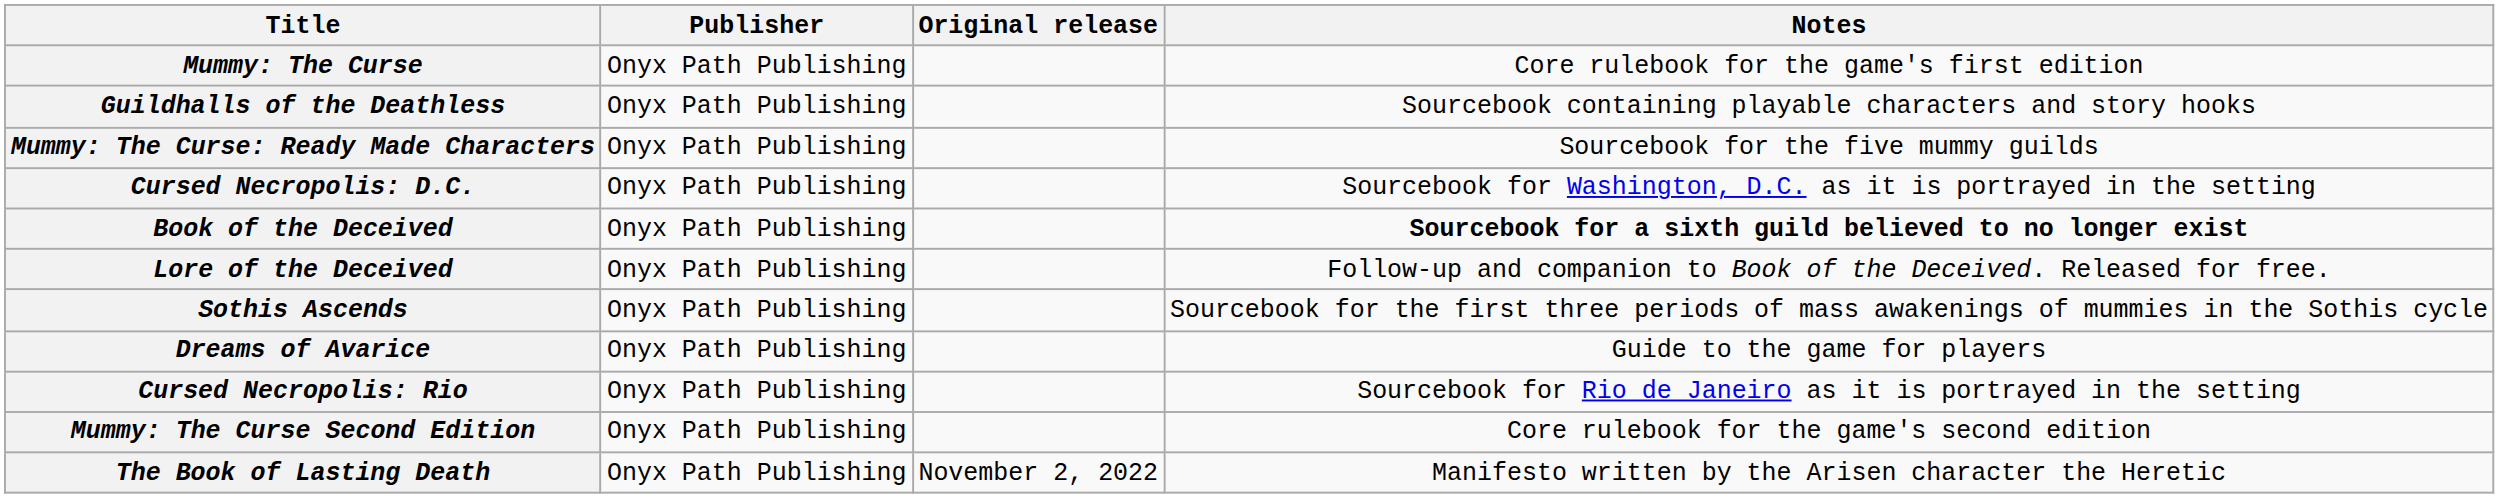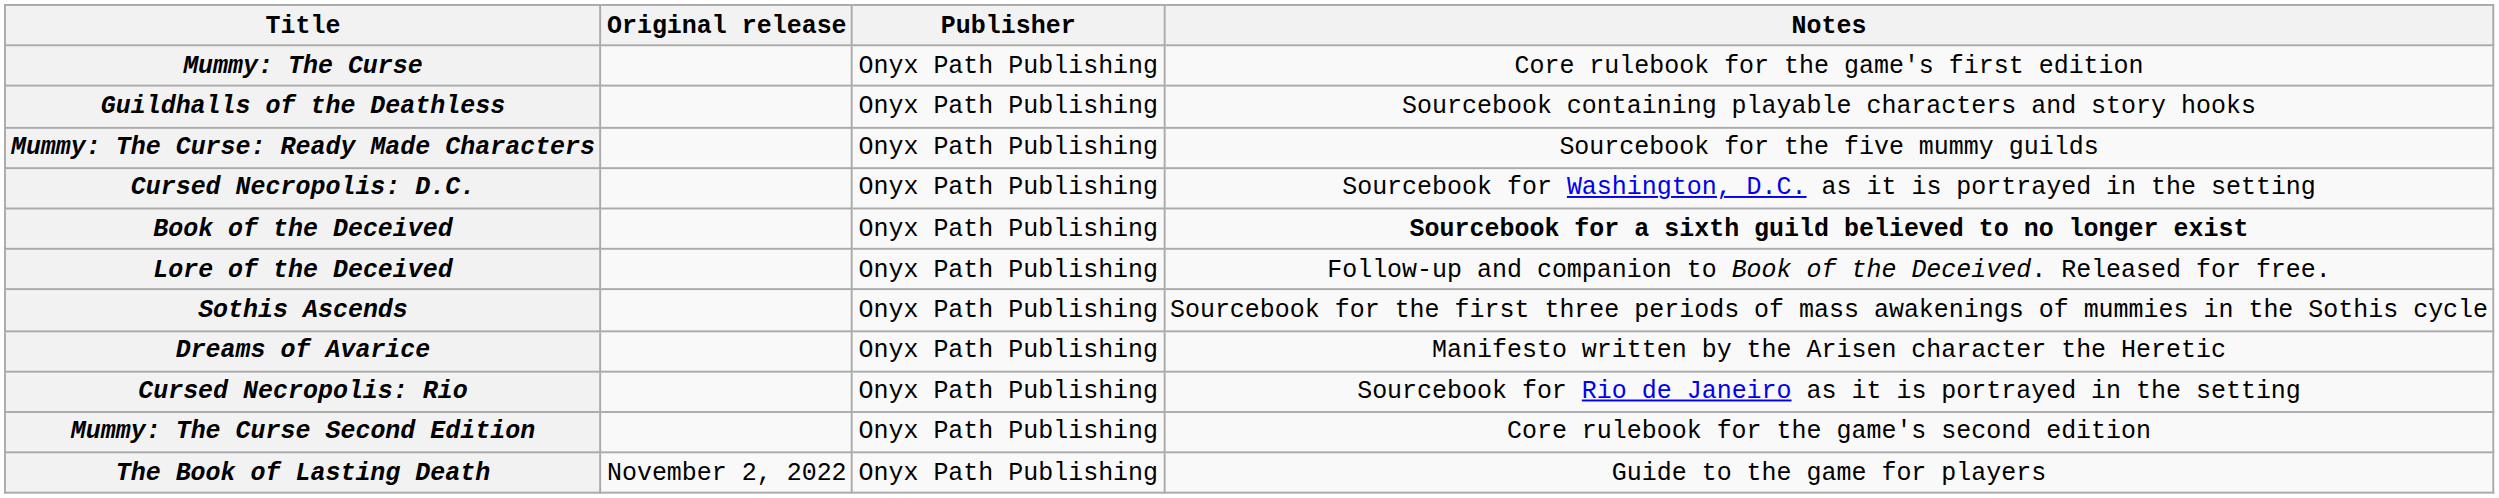columns swapped: Original release <-> Publisher
Dreams of Avarice | Notes: Guide to the game for players -> Manifesto written by the Arisen character the Heretic
The Book of Lasting Death | Notes: Manifesto written by the Arisen character the Heretic -> Guide to the game for players
